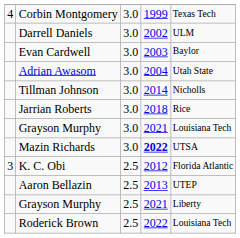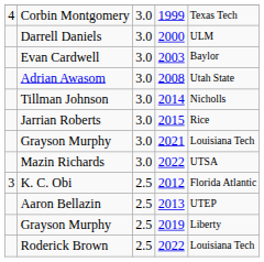Darrell Daniels | column 4: 2002 -> 2000
Adrian Awasom | column 4: 2004 -> 2008
Jarrian Roberts | column 4: 2018 -> 2015
Mazin Richards | column 4: bold -> normal
Grayson Murphy / 2.5 | column 4: 2021 -> 2019
